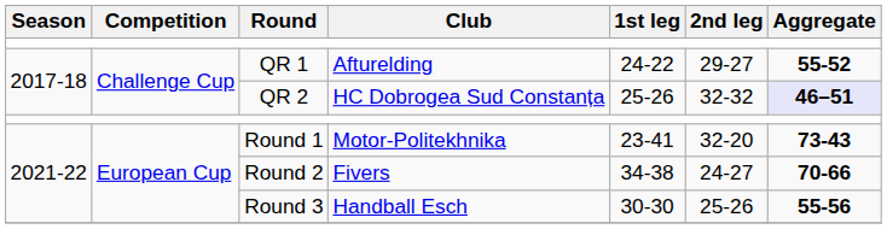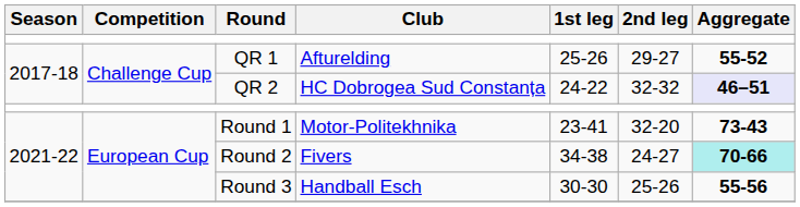QR 1 | 1st leg: 24-22 -> 25-26
QR 2 | 1st leg: 25-26 -> 24-22
Round 2 | Aggregate: no background -> paleturquoise background
